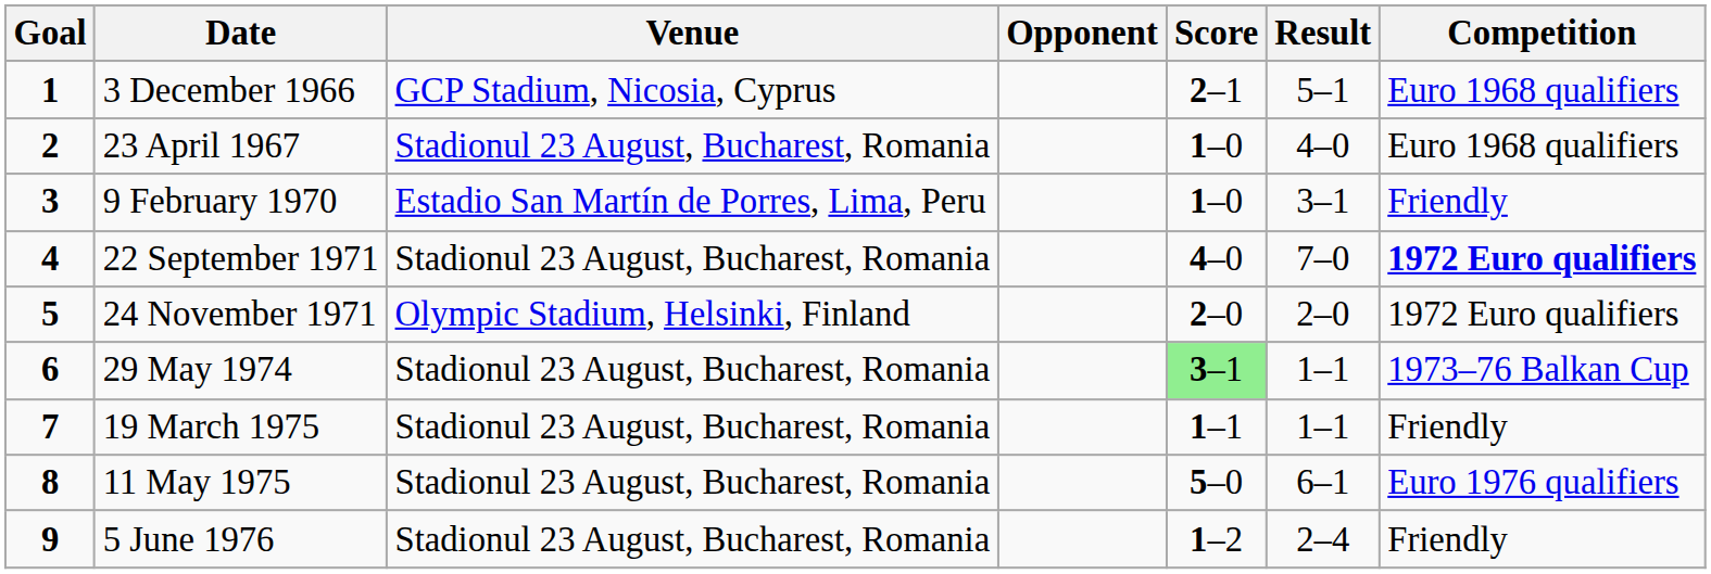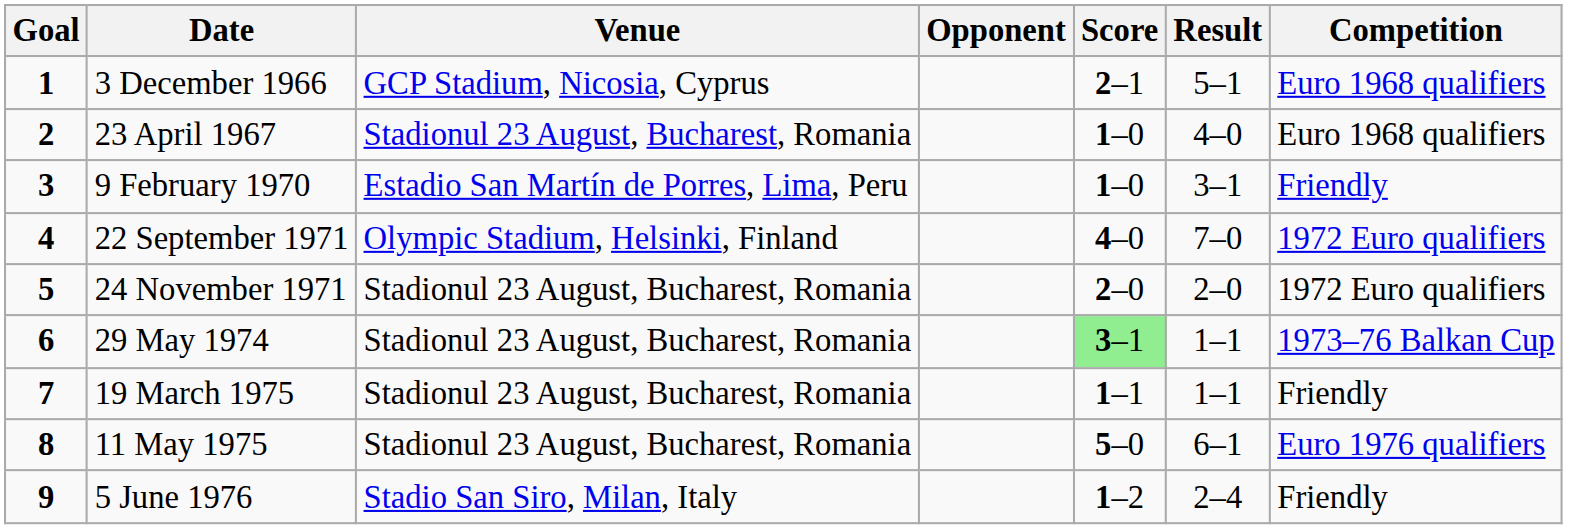22 September 1971 | Venue: Stadionul 23 August, Bucharest, Romania -> Olympic Stadium, Helsinki, Finland
22 September 1971 | Competition: bold -> normal
24 November 1971 | Venue: Olympic Stadium, Helsinki, Finland -> Stadionul 23 August, Bucharest, Romania
5 June 1976 | Venue: Stadionul 23 August, Bucharest, Romania -> Stadio San Siro, Milan, Italy
